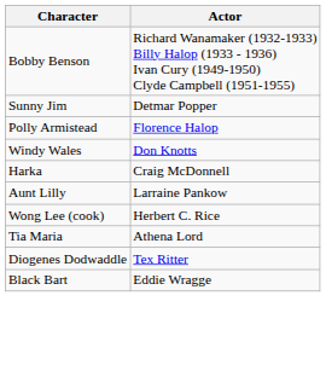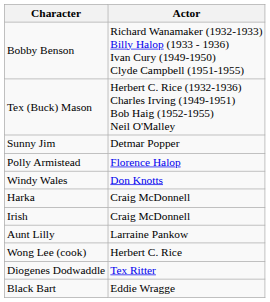+ row: Tex (Buck) Mason | Herbert C. Rice (1932-1936) Charles Irving (1949-1951) Bob Haig (1952-1955) Neil O'Malley
+ row: Irish | Craig McDonnell
- row: Tia Maria | Athena Lord
